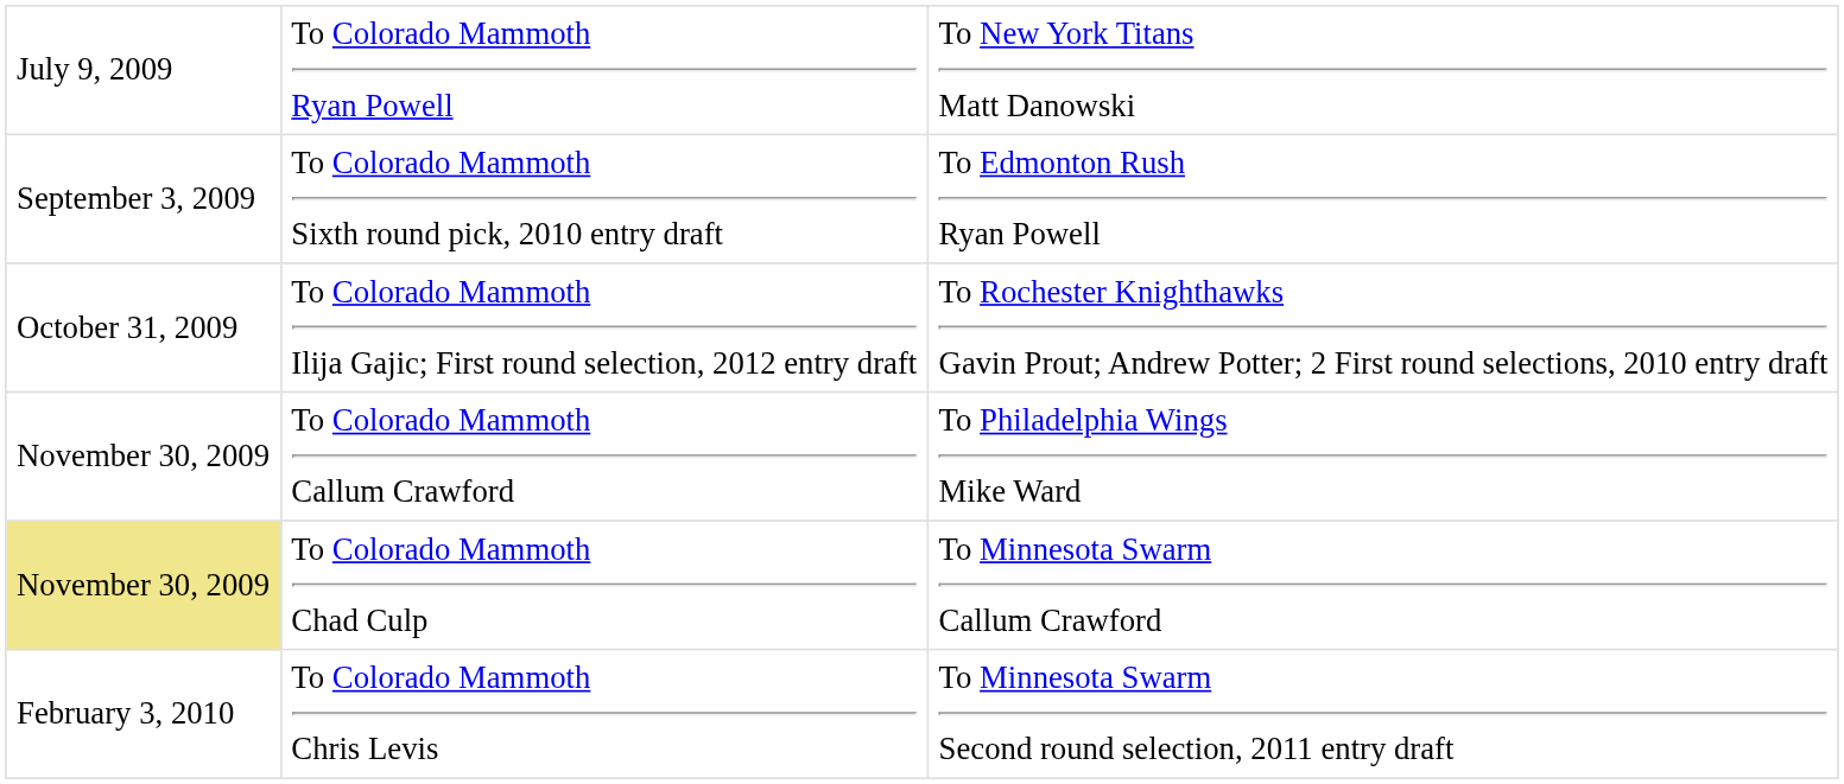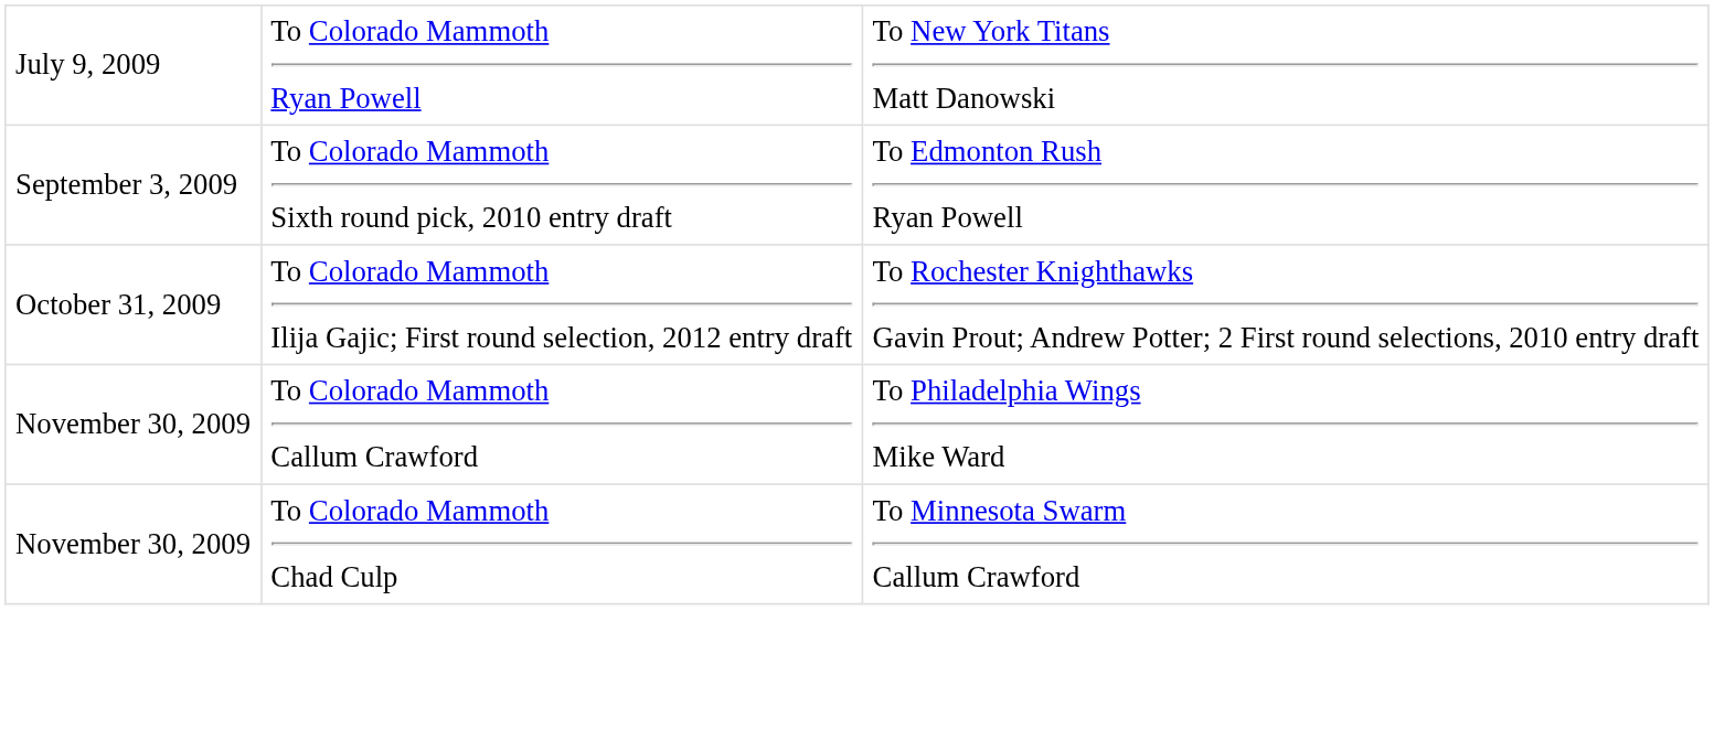To Colorado Mammoth Chad Culp | column 1: khaki background -> no background
- row: February 3, 2010 | To Colorado Mammoth Chris Levis | To Minnesota Swarm Second round selection, 2011 entry draft
